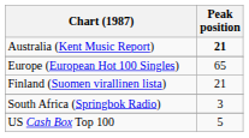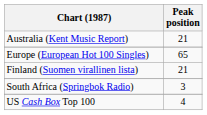Australia (Kent Music Report) | Peak position: bold -> normal
US Cash Box Top 100 | Peak position: 5 -> 4
